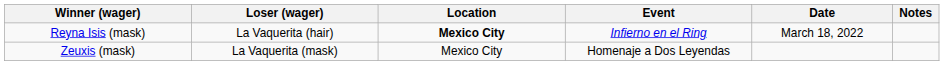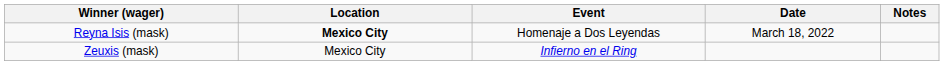- column: Loser (wager) | La Vaquerita (hair) | La Vaquerita (mask)
Reyna Isis (mask) | Event: Infierno en el Ring -> Homenaje a Dos Leyendas
Zeuxis (mask) | Event: Homenaje a Dos Leyendas -> Infierno en el Ring
